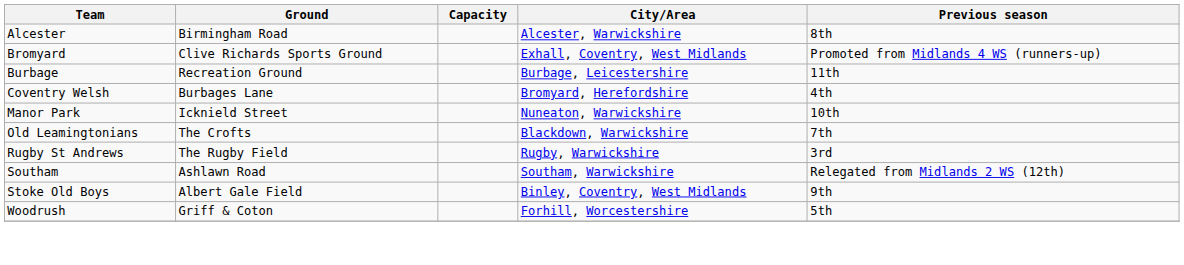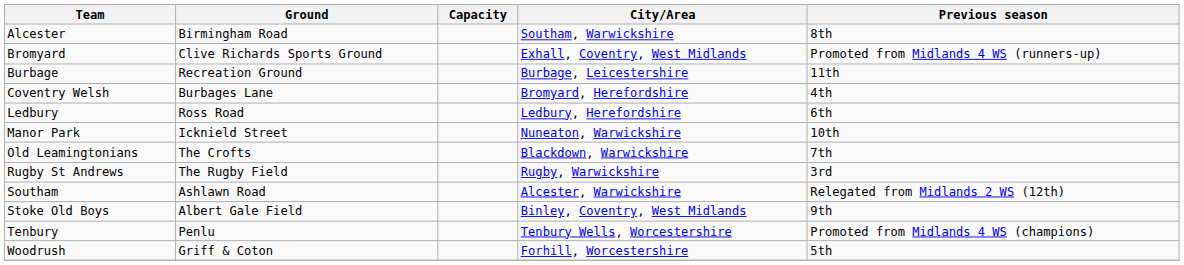Alcester | City/Area: Alcester, Warwickshire -> Southam, Warwickshire
+ row: Ledbury | Ross Road | Ledbury, Herefordshire | 6th
Southam | City/Area: Southam, Warwickshire -> Alcester, Warwickshire
+ row: Tenbury | Penlu | Tenbury Wells, Worcestershire | Promoted from Midlands 4 WS (champions)
